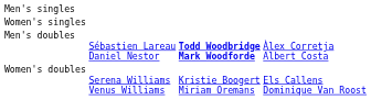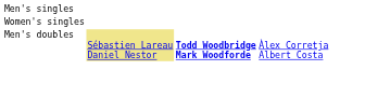Men's doubles | column 2: no background -> khaki background
- row: Women's doubles | Serena Williams Venus Williams | Kristie Boogert Miriam Oremans | Els Callens Dominique Van Roost
